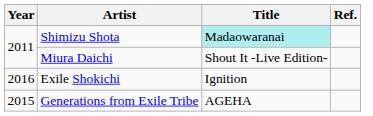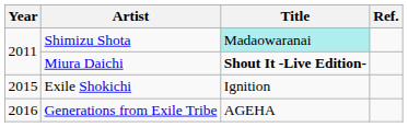Miura Daichi | Title: normal -> bold
Exile Shokichi | Year: 2016 -> 2015
Generations from Exile Tribe | Year: 2015 -> 2016
